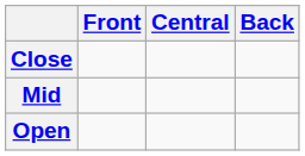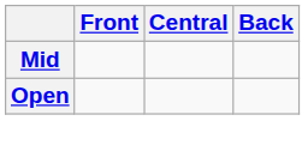- row: Close
